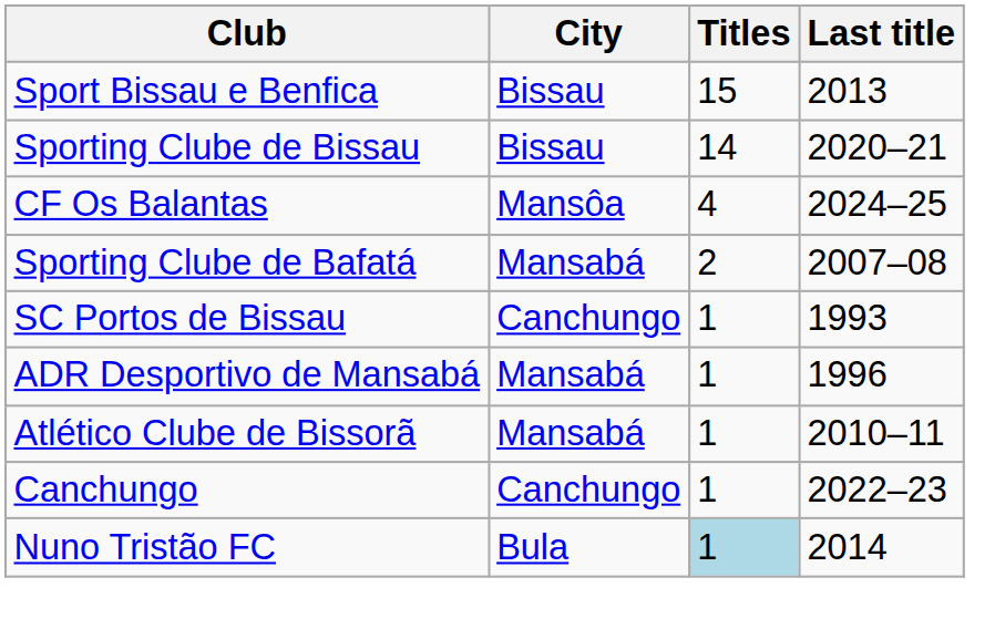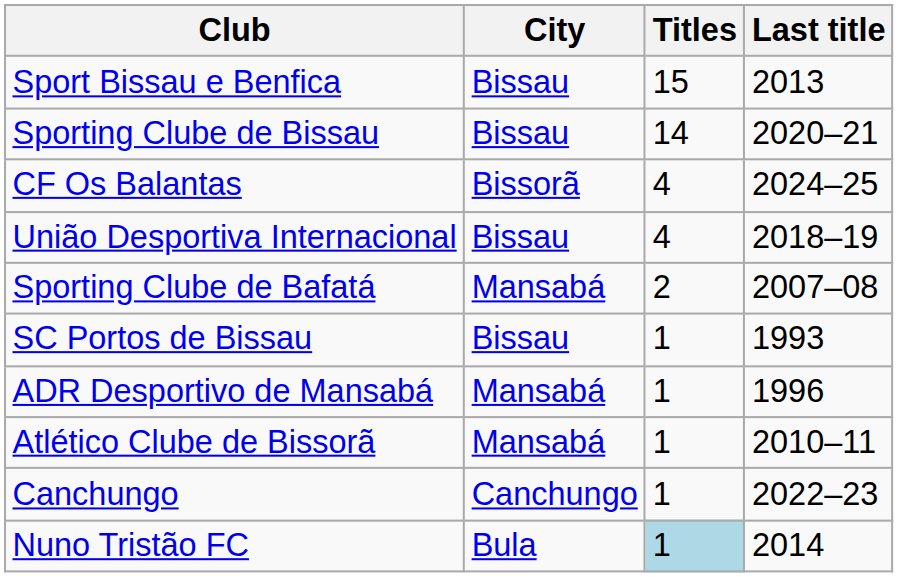CF Os Balantas | City: Mansôa -> Bissorã
+ row: União Desportiva Internacional | Bissau | 4 | 2018–19
SC Portos de Bissau | City: Canchungo -> Bissau
